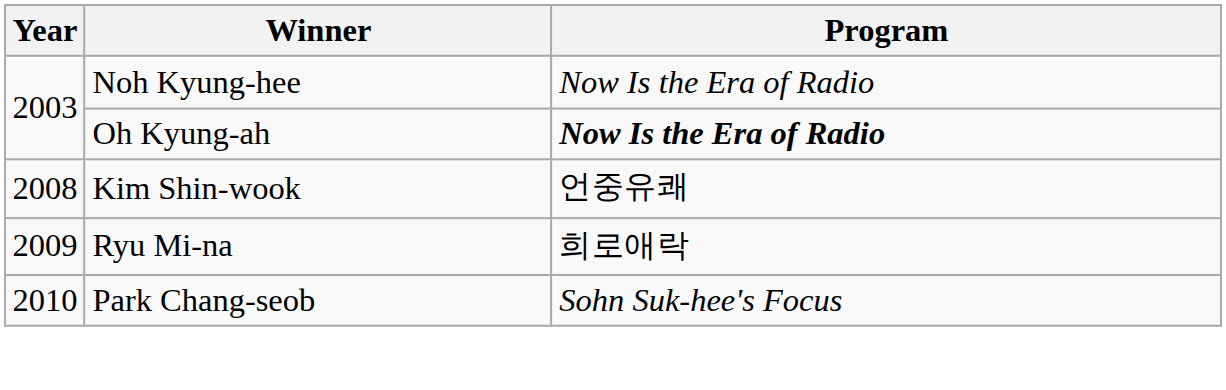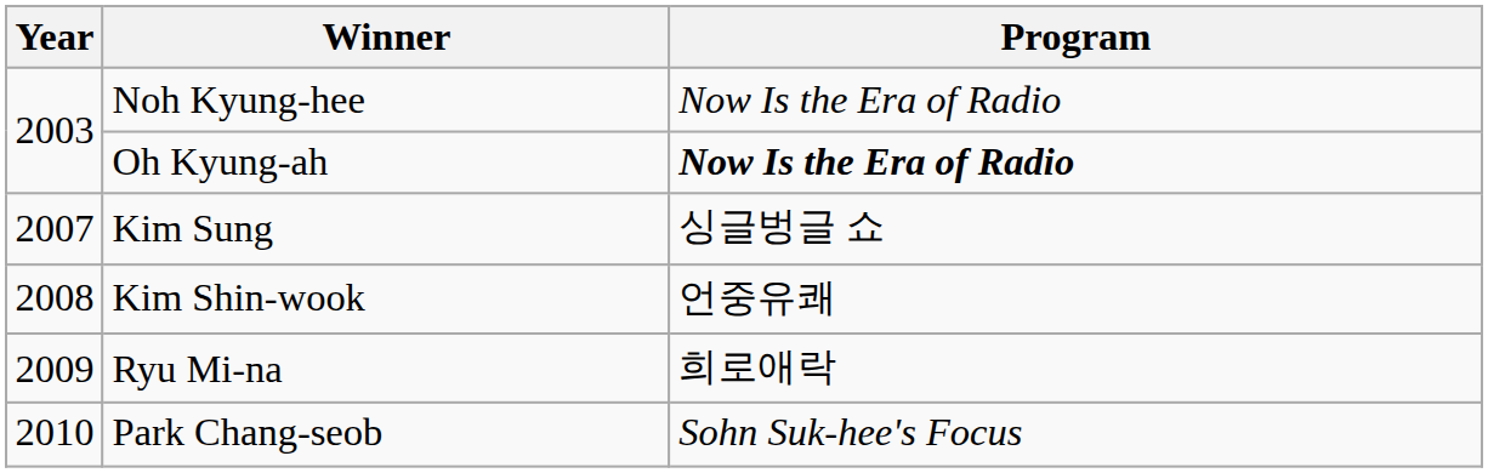+ row: 2007 | Kim Sung | 싱글벙글 쇼
